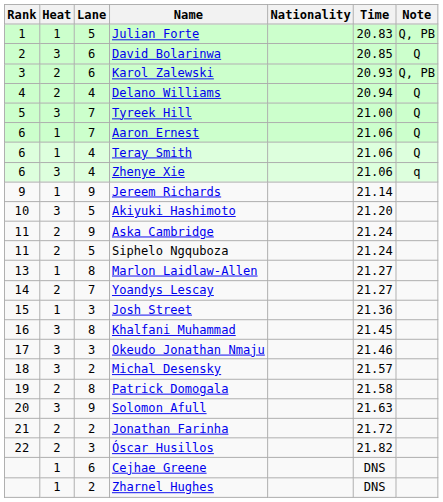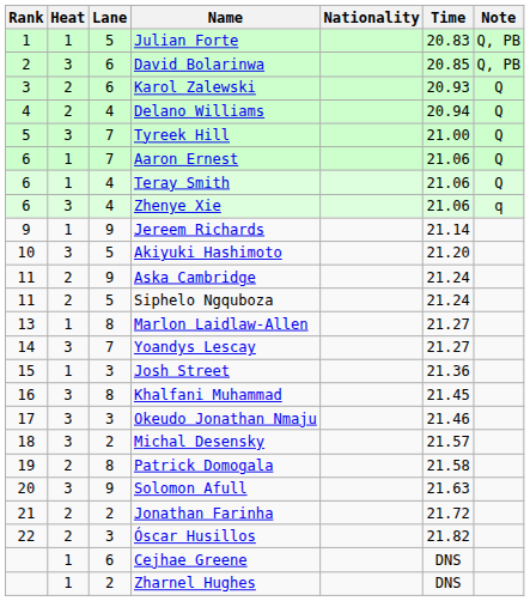David Bolarinwa | Note: Q -> Q, PB
Karol Zalewski | Note: Q, PB -> Q
Yoandys Lescay | Heat: 2 -> 3
